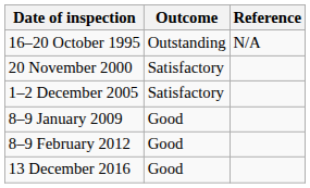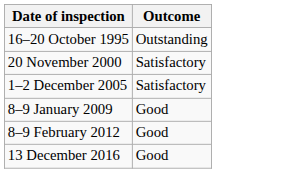- column: Reference | N/A
